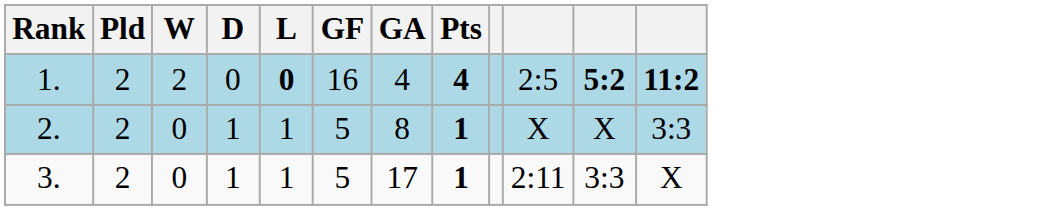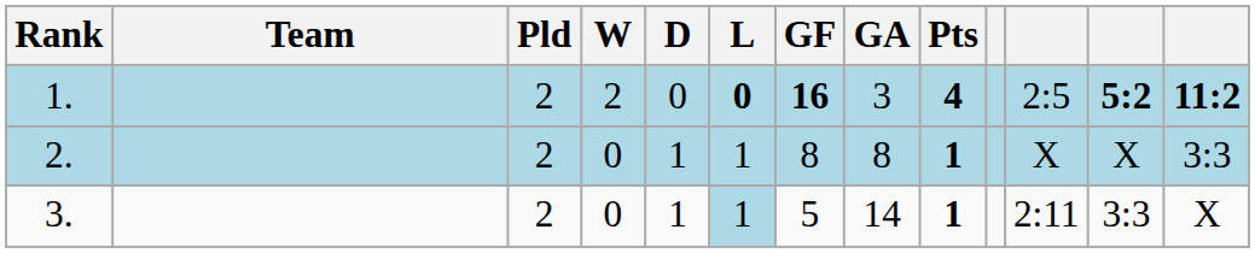+ column: Team
1. | GF: normal -> bold
1. | GA: 4 -> 3
2. | GF: 5 -> 8
3. | L: no background -> lightblue background
3. | GA: 17 -> 14
